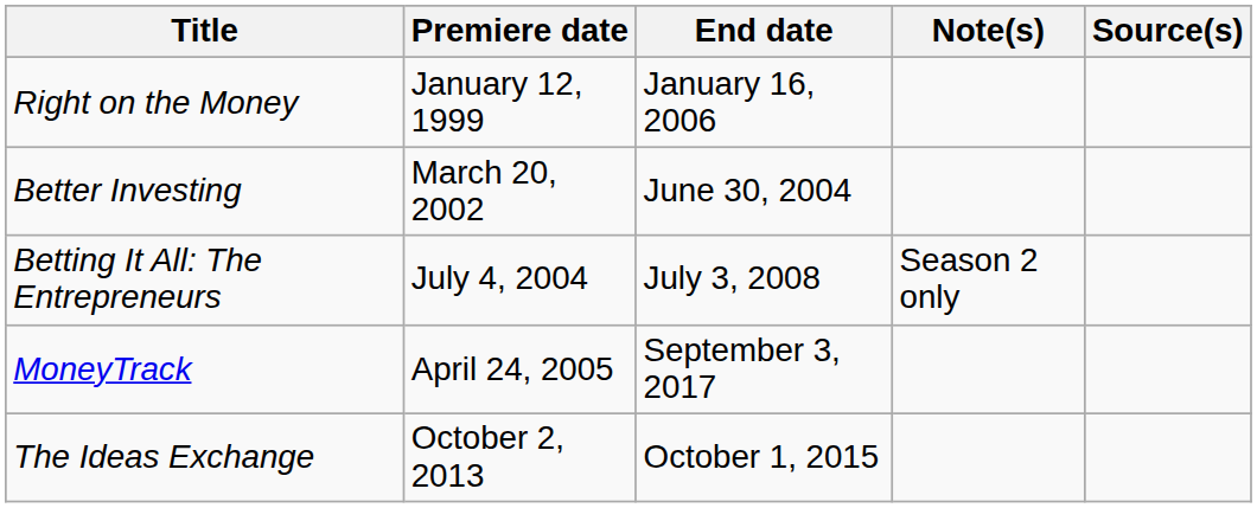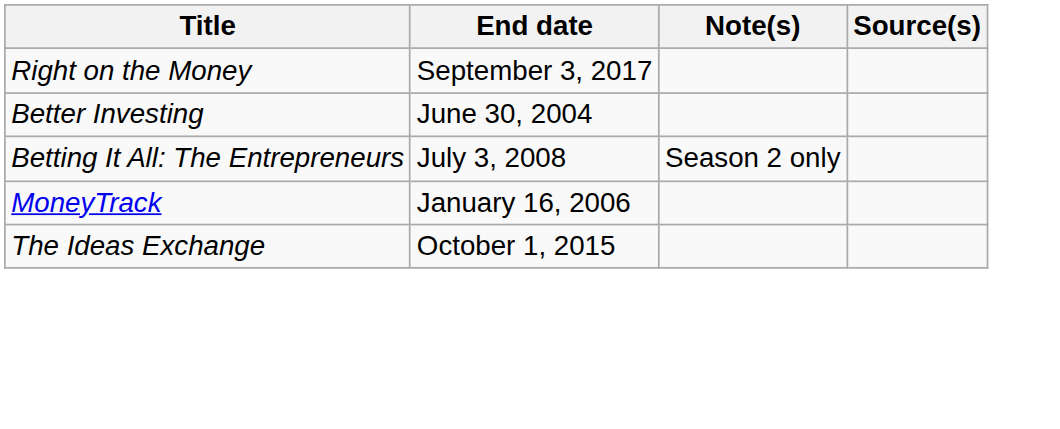- column: Premiere date | January 12, 1999 | March 20, 2002 | July 4, 2004 | April 24, 2005 | October 2, 2013
Right on the Money | End date: January 16, 2006 -> September 3, 2017
MoneyTrack | End date: September 3, 2017 -> January 16, 2006
